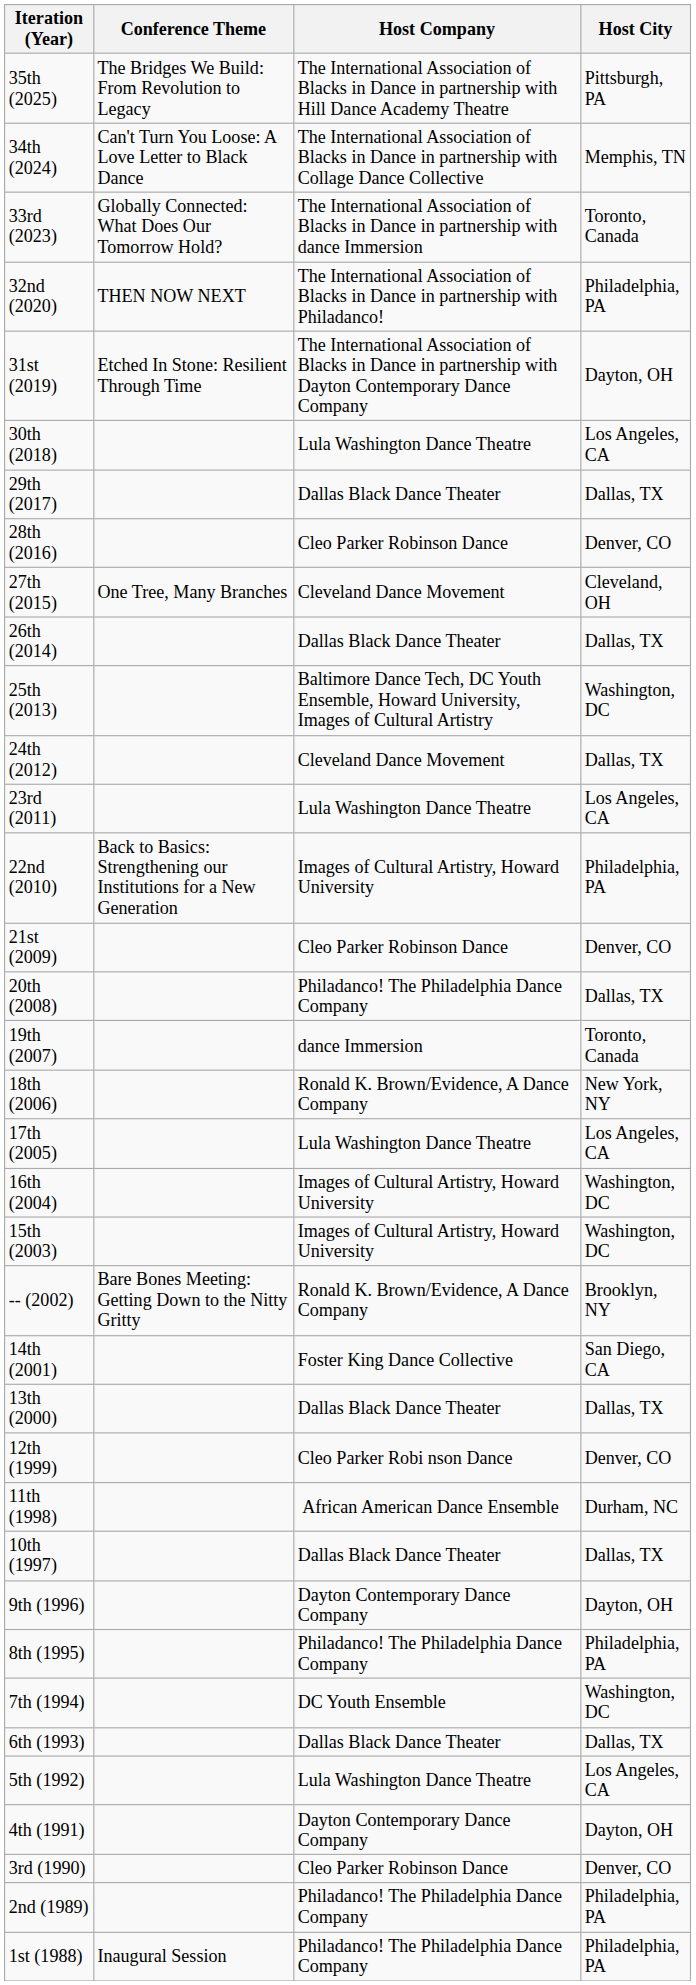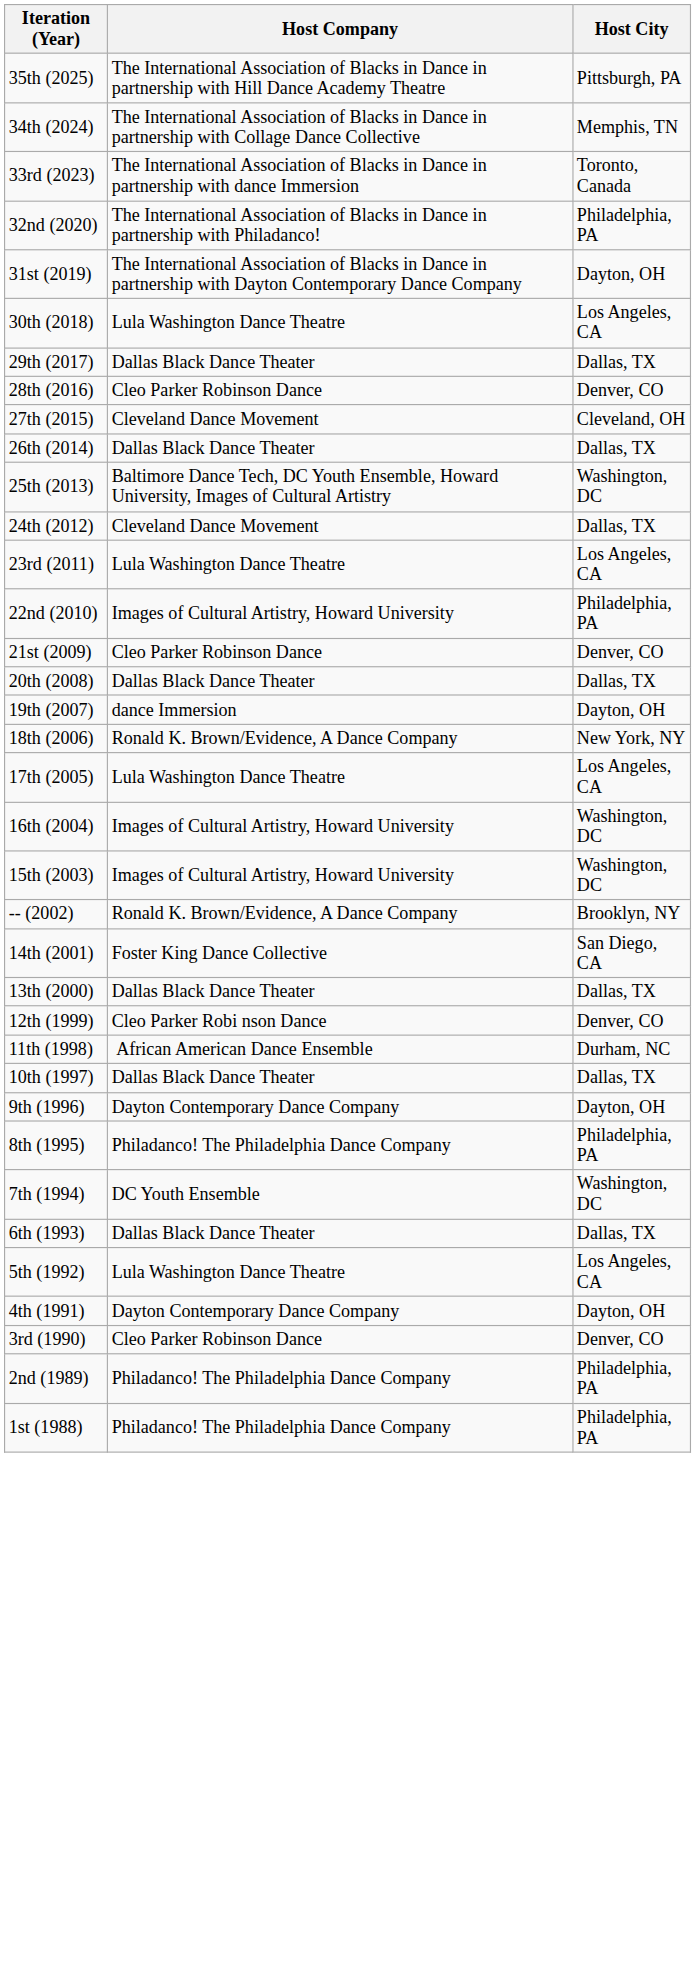- column: Conference Theme | The Bridges We Build: From Revolution to Legacy | Can't Turn You Loose: A Love Letter to Black Dance | Globally Connected: What Does Our Tomorrow Hold? | THEN NOW NEXT | Etched In Stone: Resilient Through Time | One Tree, Many Branches | Back to Basics: Strengthening our Institutions for a New Generation | Bare Bones Meeting: Getting Down to the Nitty Gritty | Inaugural Session
20th (2008) | Host Company: Philadanco! The Philadelphia Dance Company -> Dallas Black Dance Theater
19th (2007) | Host City: Toronto, Canada -> Dayton, OH
